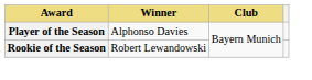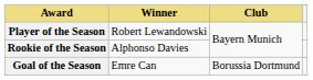Player of the Season | Winner: Alphonso Davies -> Robert Lewandowski
Rookie of the Season | Winner: Robert Lewandowski -> Alphonso Davies
+ row: Goal of the Season | Emre Can | Borussia Dortmund
